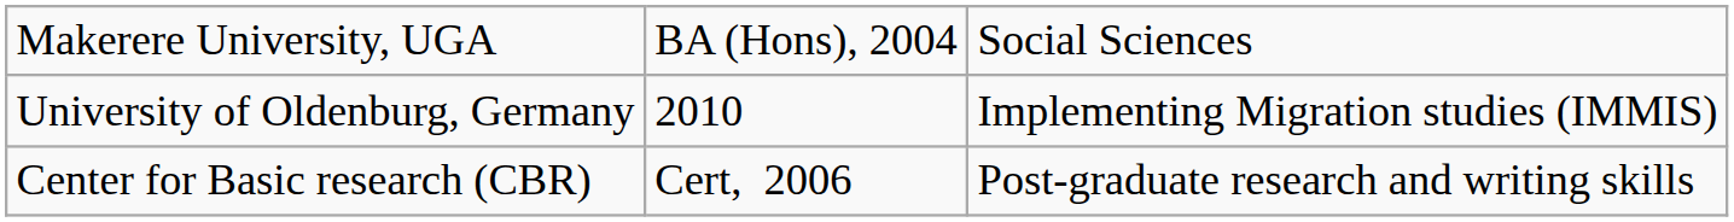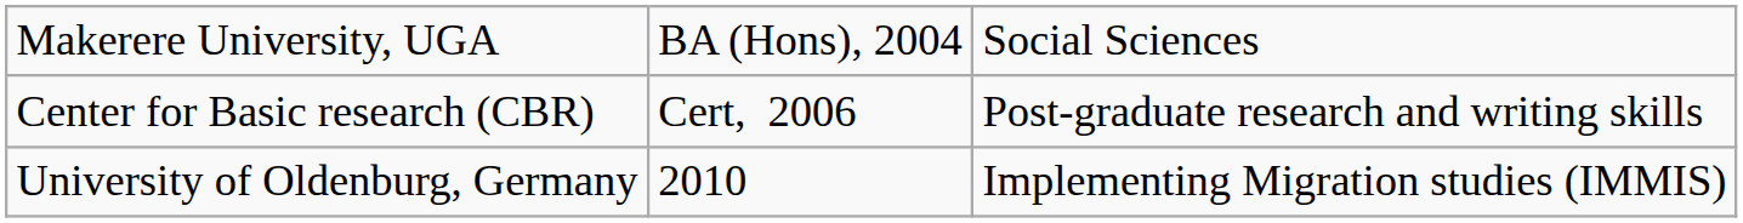rows swapped: Center for Basic research (CBR) <-> University of Oldenburg, Germany
